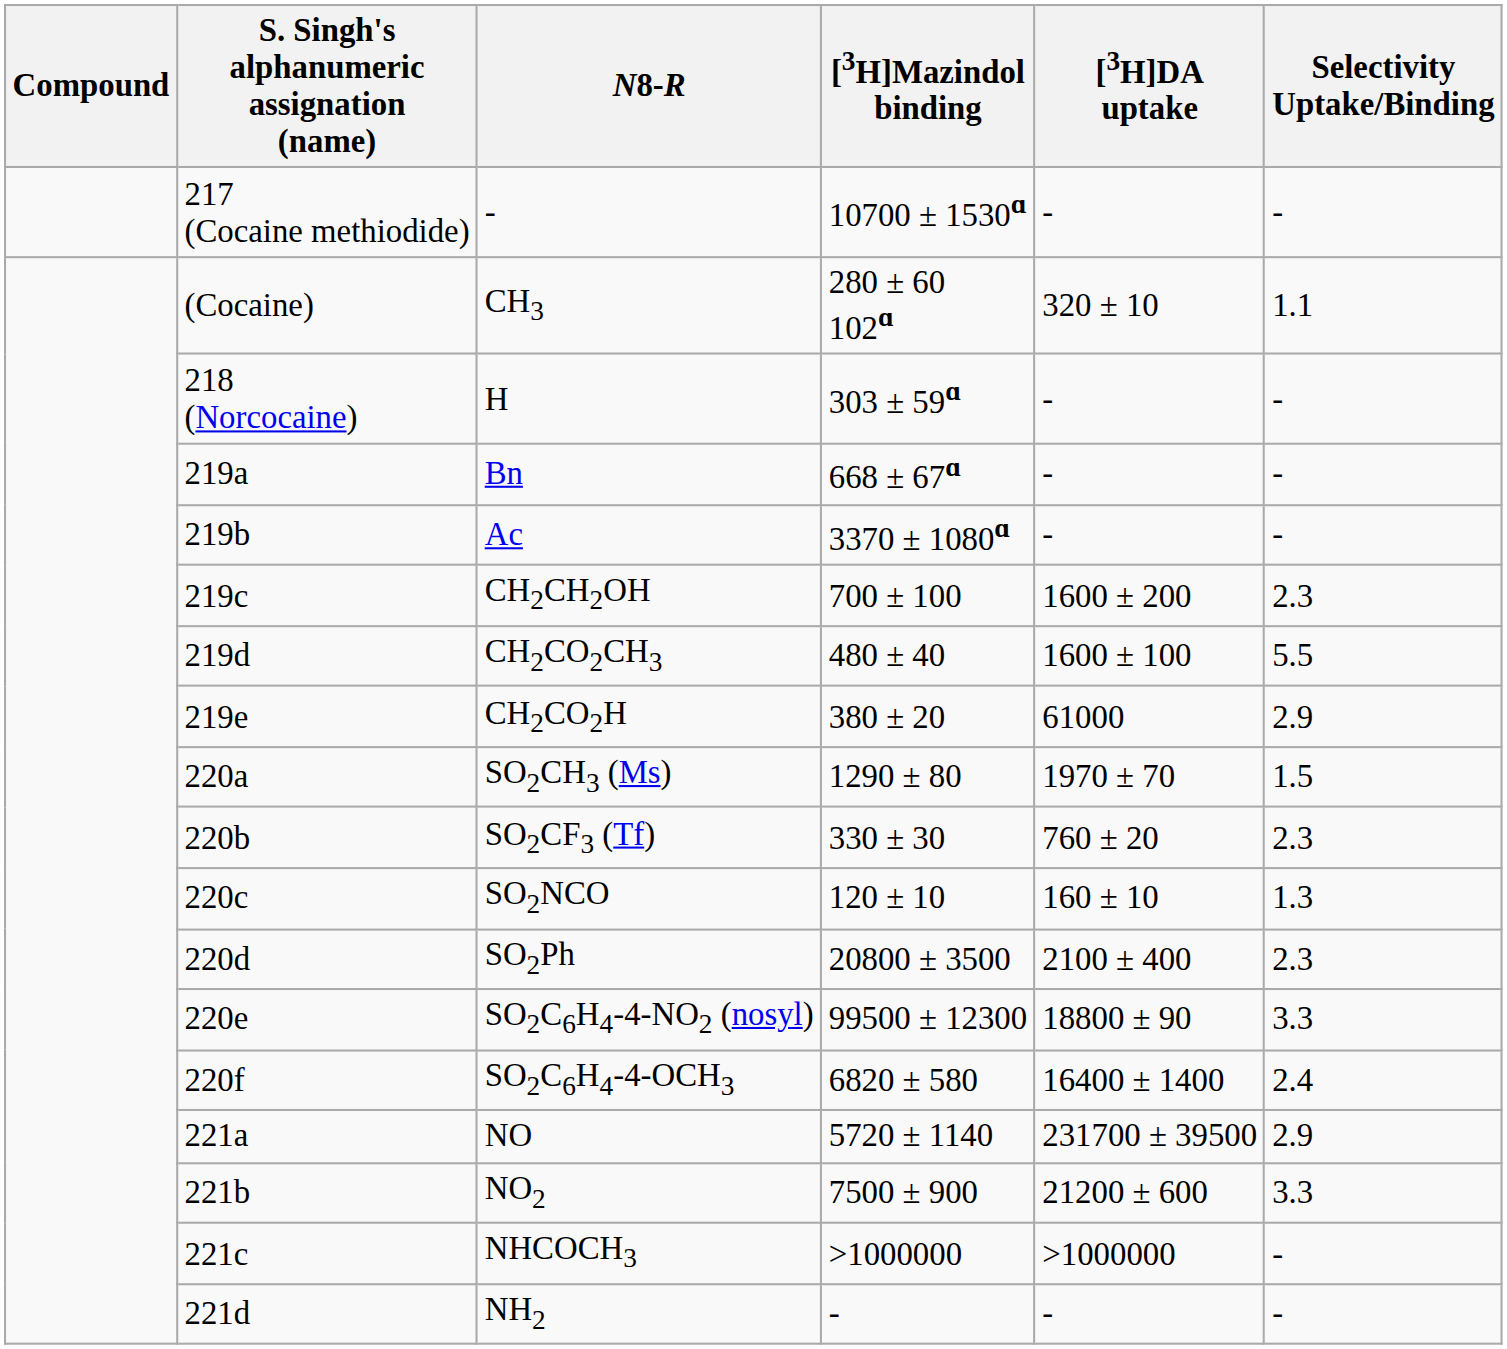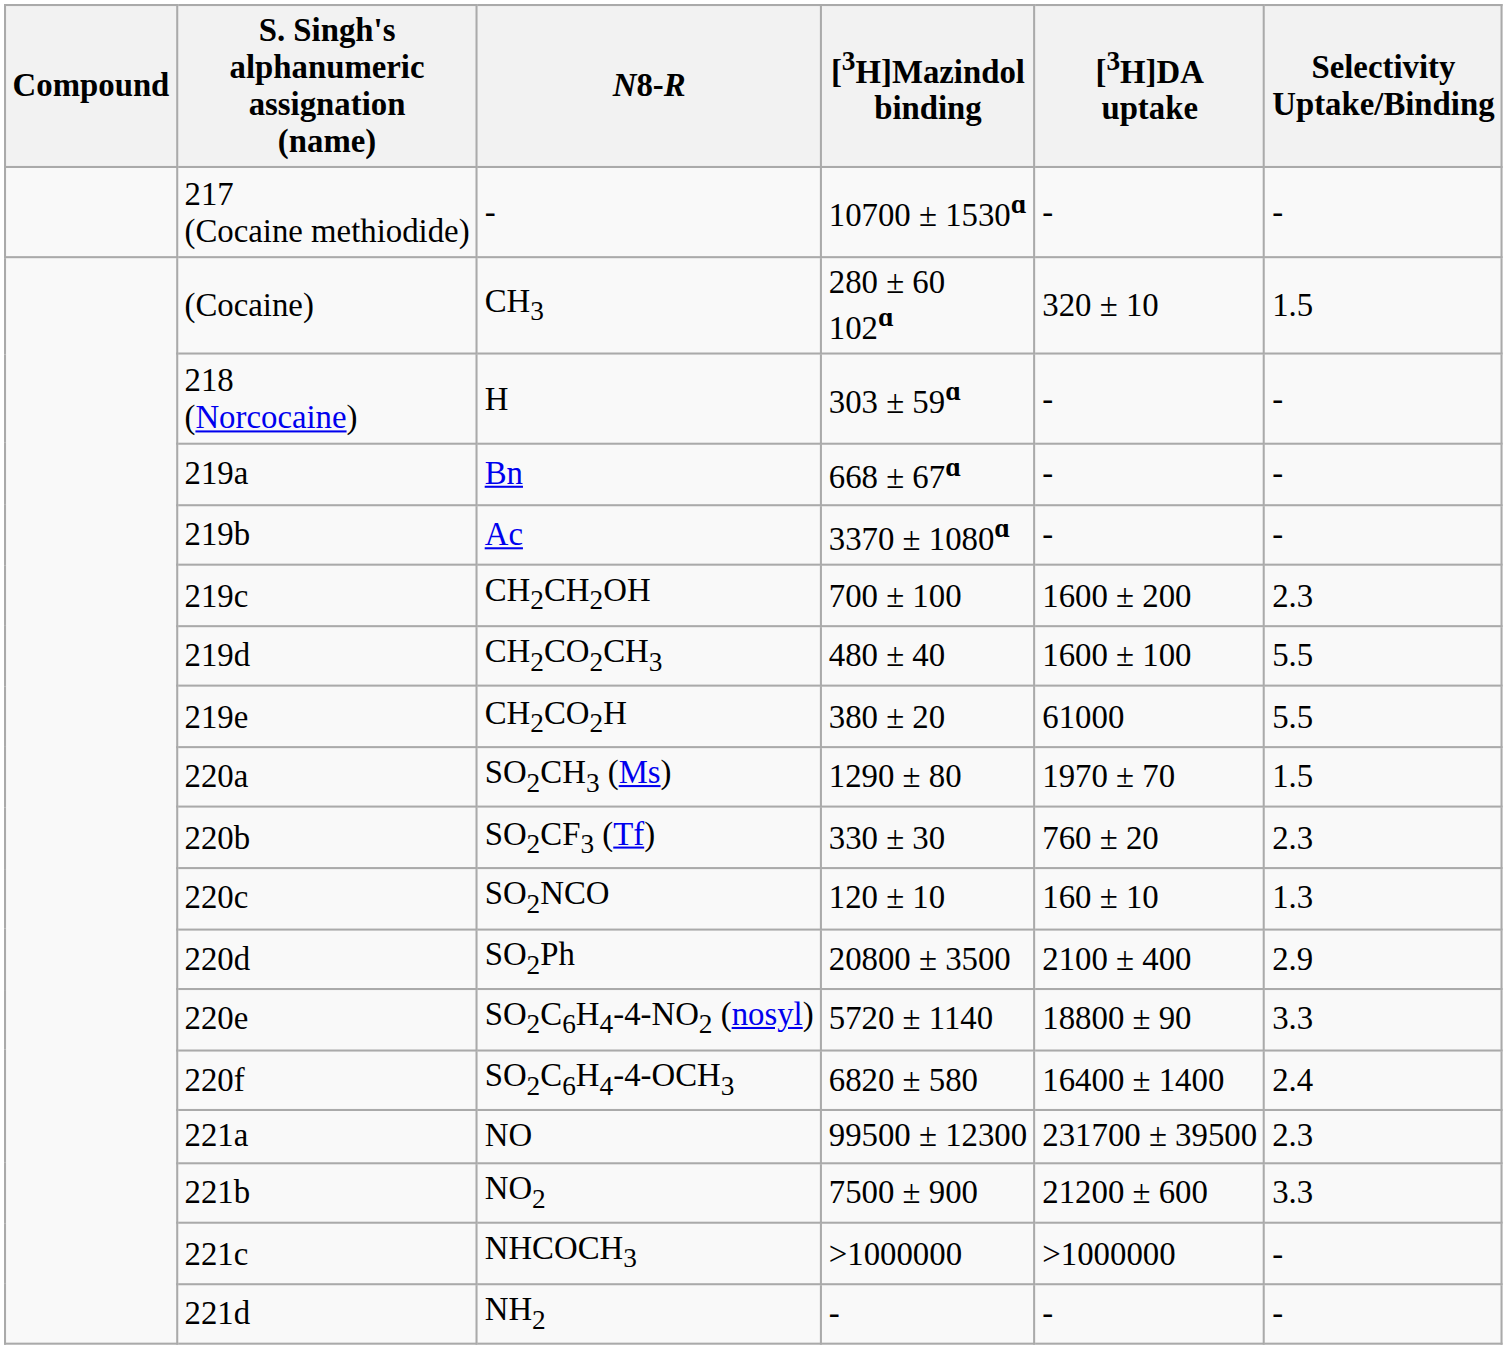CH3 | Selectivity Uptake/Binding: 1.1 -> 1.5
CH2CO2H | Selectivity Uptake/Binding: 2.9 -> 5.5
SO2Ph | Selectivity Uptake/Binding: 2.3 -> 2.9
SO2C6H4-4-NO2 (nosyl) | [3H]Mazindol binding: 99500 ± 12300 -> 5720 ± 1140
NO | [3H]Mazindol binding: 5720 ± 1140 -> 99500 ± 12300
NO | Selectivity Uptake/Binding: 2.9 -> 2.3
